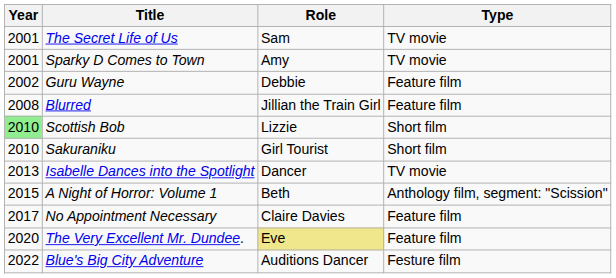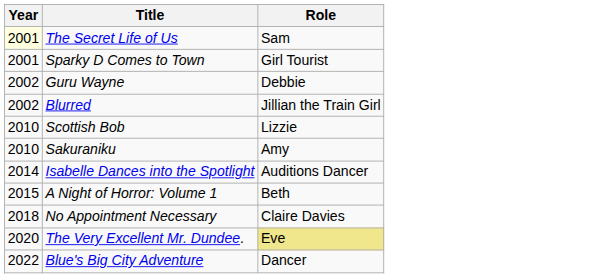- column: Type | TV movie | TV movie | Feature film | Feature film | Short film | Short film | TV movie | Anthology film, segment: "Scission" | Feature film | Feature film | Festure film
The Secret Life of Us | Year: no background -> lightyellow background
Sparky D Comes to Town | Role: Amy -> Girl Tourist
Blurred | Year: 2008 -> 2002
Scottish Bob | Year: lightgreen background -> no background
Sakuraniku | Role: Girl Tourist -> Amy
Isabelle Dances into the Spotlight | Year: 2013 -> 2014
Isabelle Dances into the Spotlight | Role: Dancer -> Auditions Dancer
No Appointment Necessary | Year: 2017 -> 2018
Blue's Big City Adventure | Role: Auditions Dancer -> Dancer
